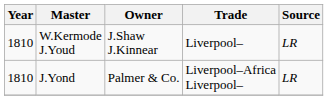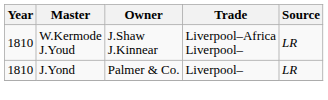W.Kermode J.Youd | Trade: Liverpool– -> Liverpool–Africa Liverpool–
J.Yond | Trade: Liverpool–Africa Liverpool– -> Liverpool–
